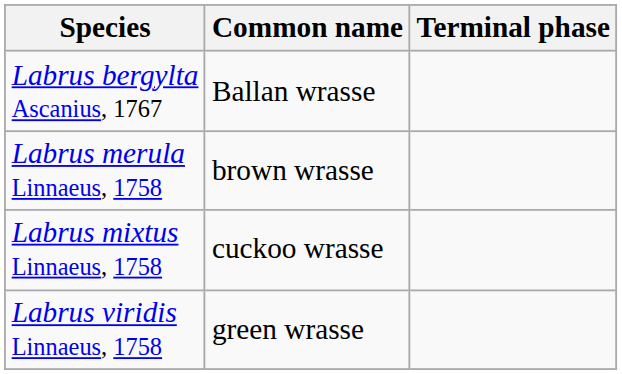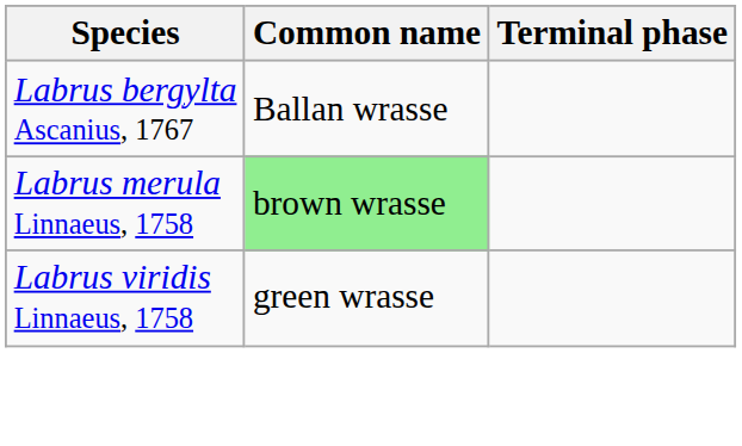Labrus merula Linnaeus, 1758 | Common name: no background -> lightgreen background
- row: Labrus mixtus Linnaeus, 1758 | cuckoo wrasse
